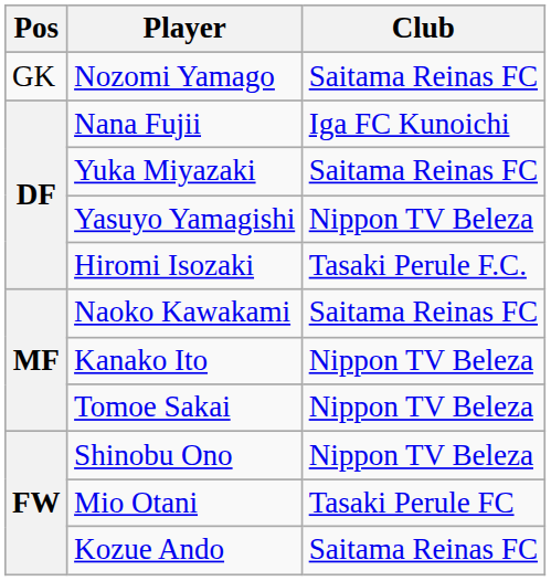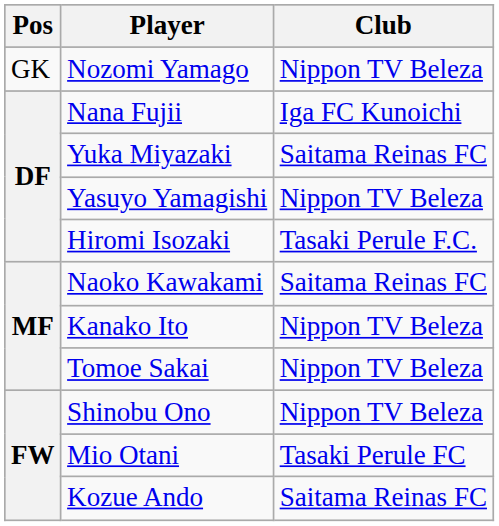Nozomi Yamago | Club: Saitama Reinas FC -> Nippon TV Beleza
